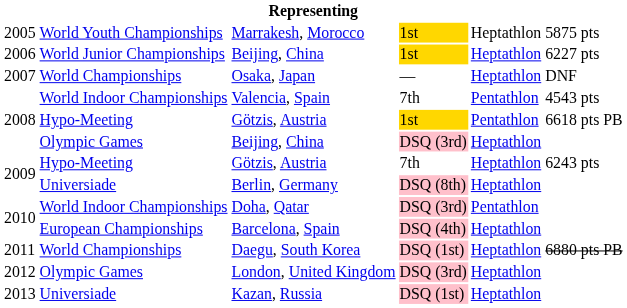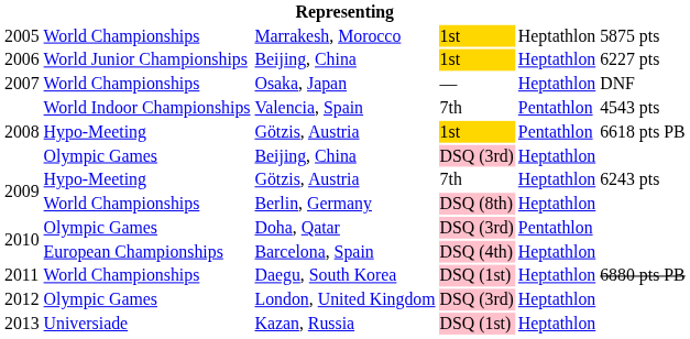Marrakesh, Morocco | column 2: World Youth Championships -> World Championships
Berlin, Germany | column 2: Universiade -> World Championships
Doha, Qatar | column 2: World Indoor Championships -> Olympic Games
